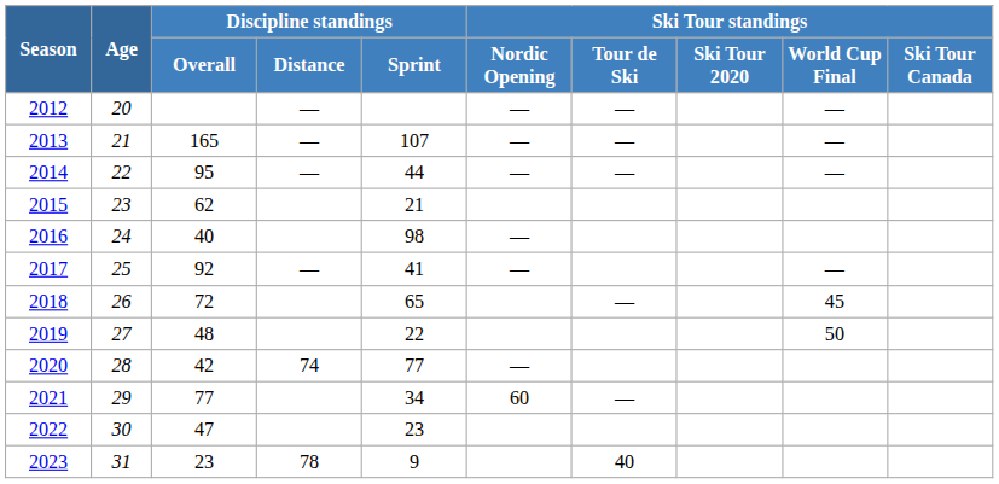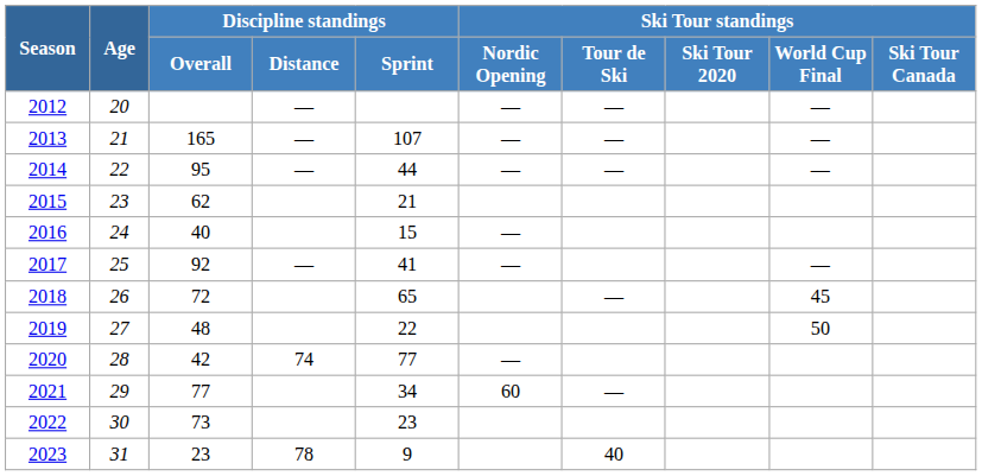2016 | Discipline standings / Sprint: 98 -> 15
2022 | Discipline standings / Overall: 47 -> 73
